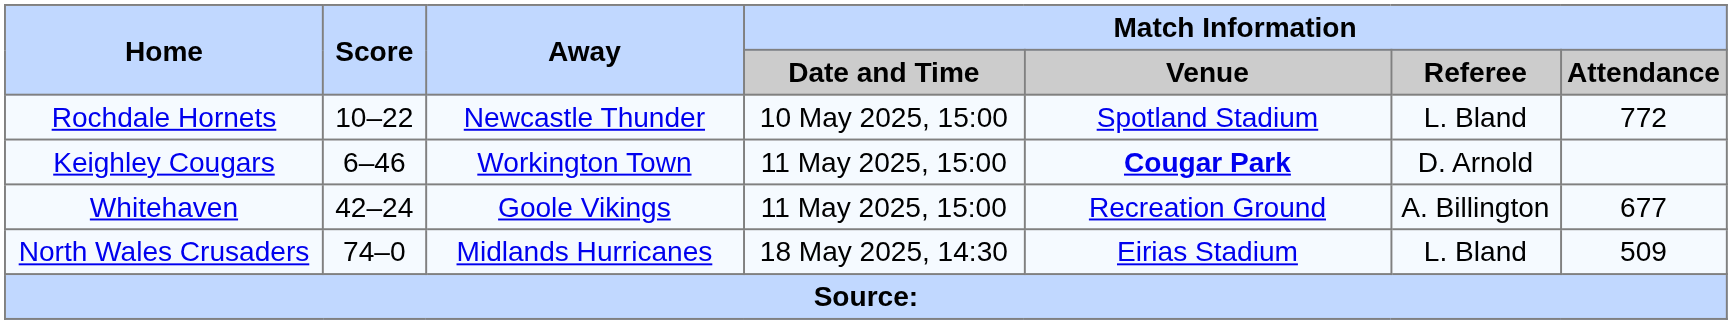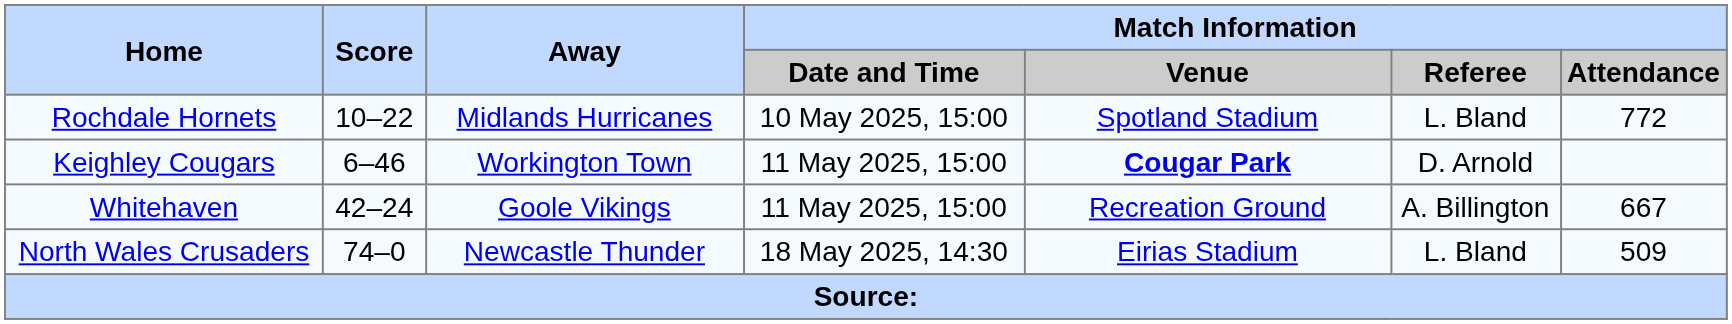Rochdale Hornets | Away: Newcastle Thunder -> Midlands Hurricanes
Whitehaven | Match Information / Attendance: 677 -> 667
North Wales Crusaders | Away: Midlands Hurricanes -> Newcastle Thunder
